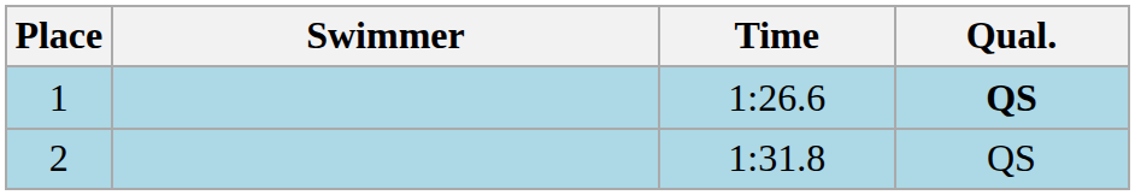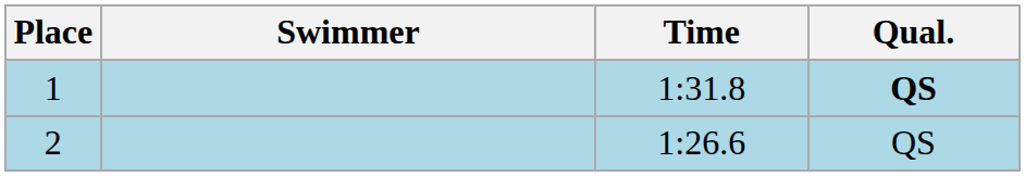1 | Time: 1:26.6 -> 1:31.8
2 | Time: 1:31.8 -> 1:26.6
